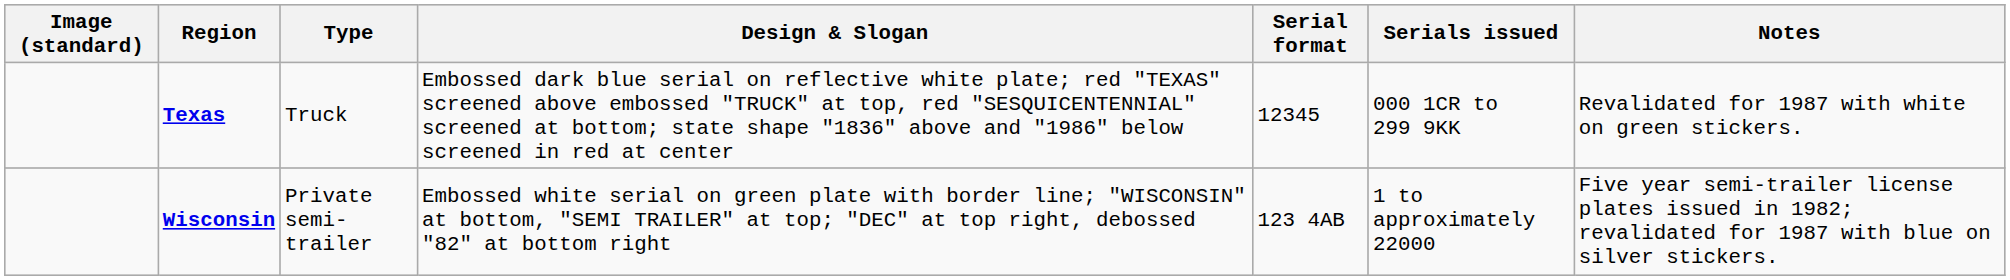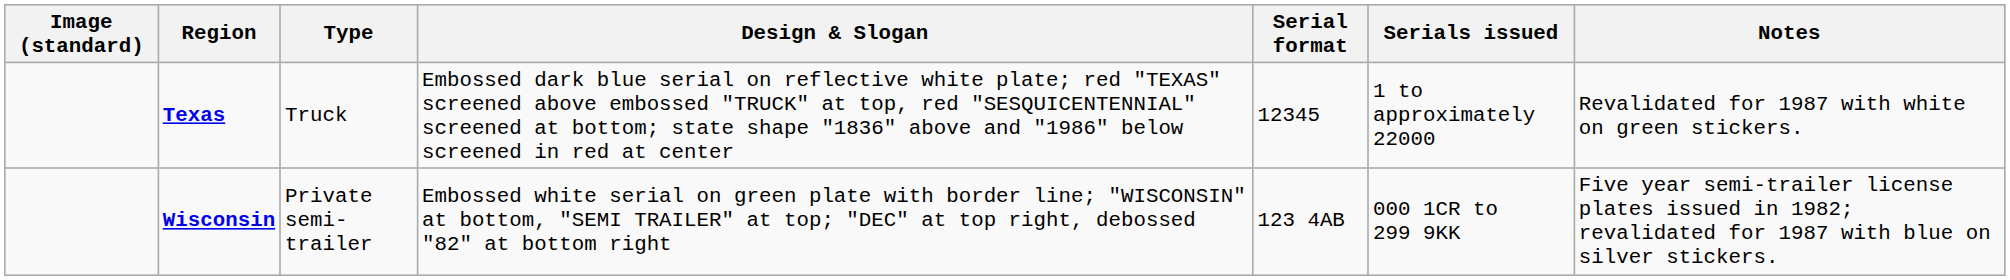Texas | Serials issued: 000 1CR to 299 9KK -> 1 to approximately 22000
Wisconsin | Serials issued: 1 to approximately 22000 -> 000 1CR to 299 9KK
